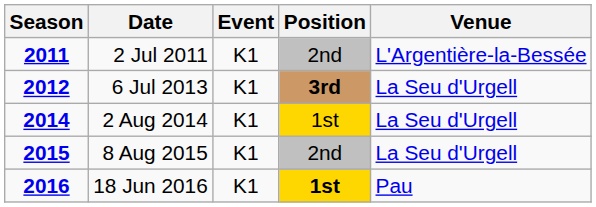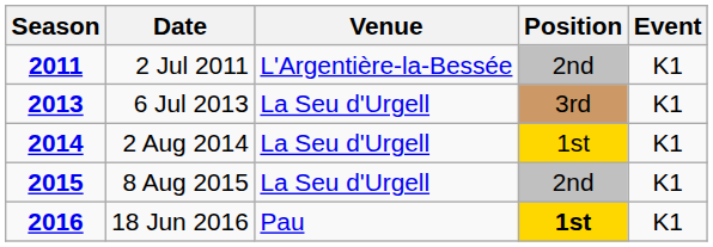columns swapped: Venue <-> Event
6 Jul 2013 | Season: 2012 -> 2013
6 Jul 2013 | Position: bold -> normal
